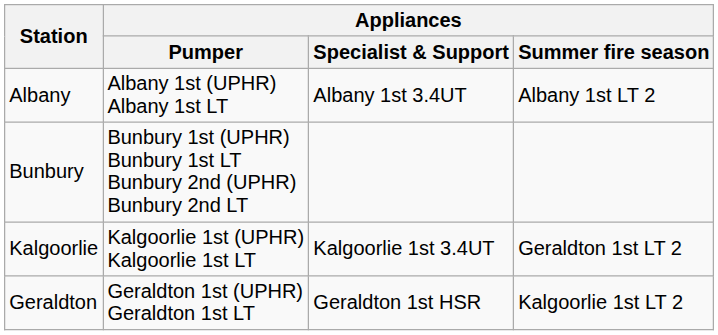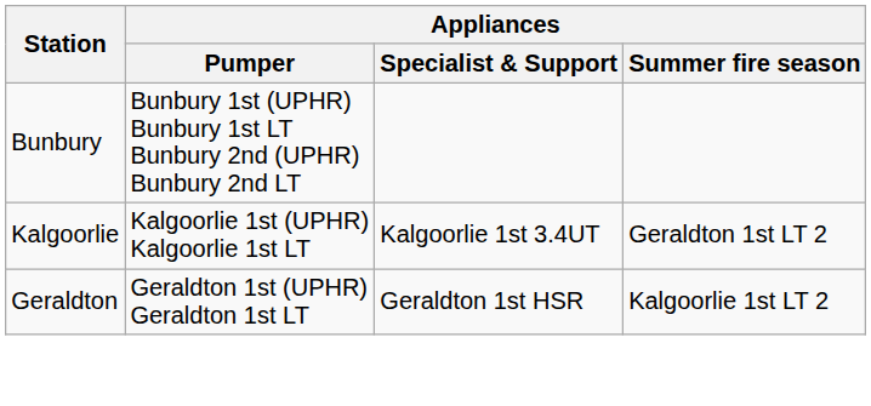- row: Albany | Albany 1st (UPHR) Albany 1st LT | Albany 1st 3.4UT | Albany 1st LT 2
